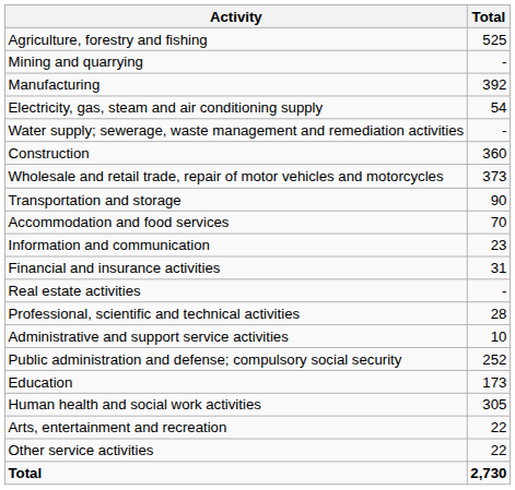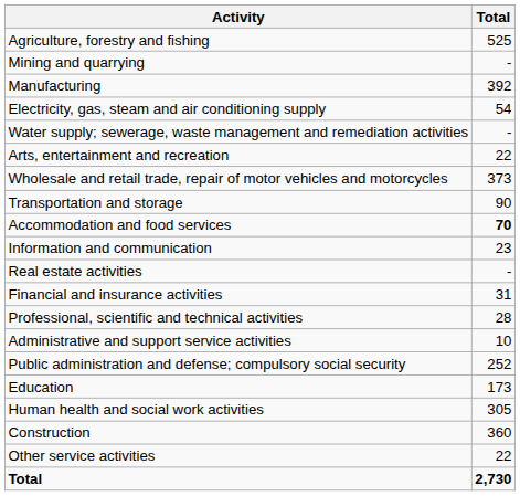rows swapped: Construction <-> Arts, entertainment and recreation
Accommodation and food services | Total: normal -> bold
rows swapped: Financial and insurance activities <-> Real estate activities
